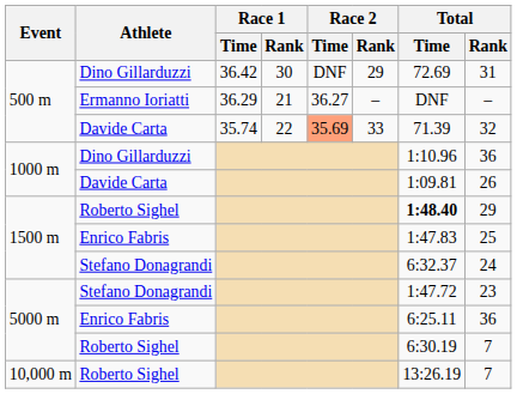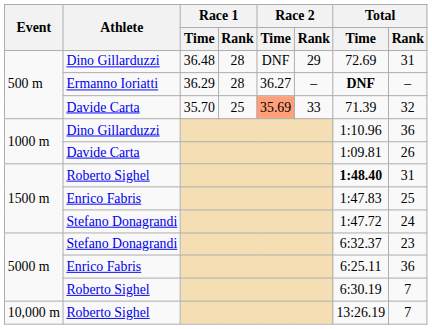500 m / Dino Gillarduzzi | Race 1 / Time: 36.42 -> 36.48
500 m / Dino Gillarduzzi | Race 1 / Rank: 30 -> 28
Ermanno Ioriatti | Race 1 / Rank: 21 -> 28
Ermanno Ioriatti | Total / Time: normal -> bold
500 m / Davide Carta | Race 1 / Time: 35.74 -> 35.70
500 m / Davide Carta | Race 1 / Rank: 22 -> 25
1500 m / Roberto Sighel | Total / Rank: 29 -> 31
1500 m / Stefano Donagrandi | Total / Time: 6:32.37 -> 1:47.72
5000 m / Stefano Donagrandi | Total / Time: 1:47.72 -> 6:32.37
